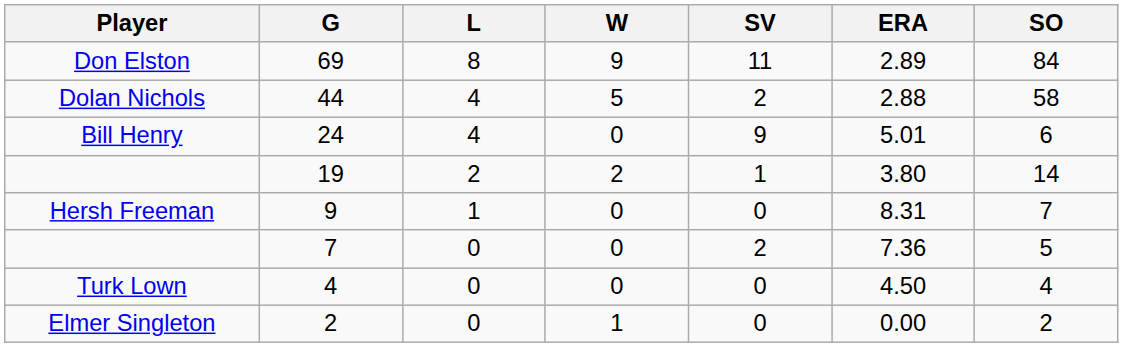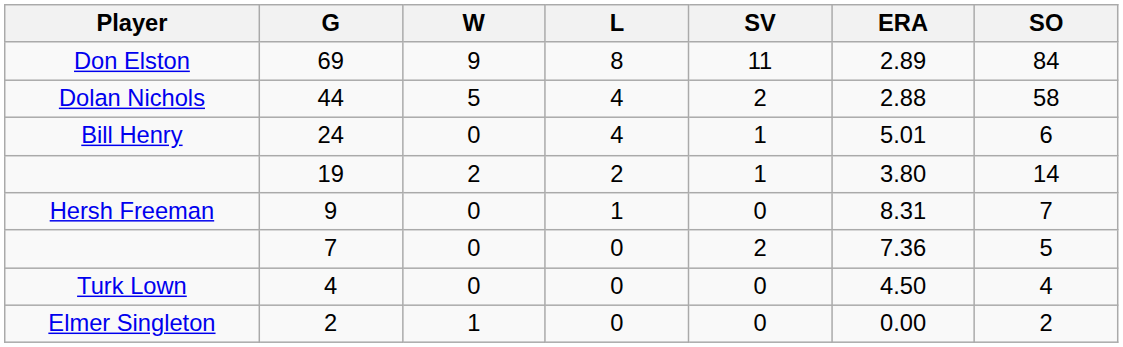columns swapped: W <-> L
24 | SV: 9 -> 1
